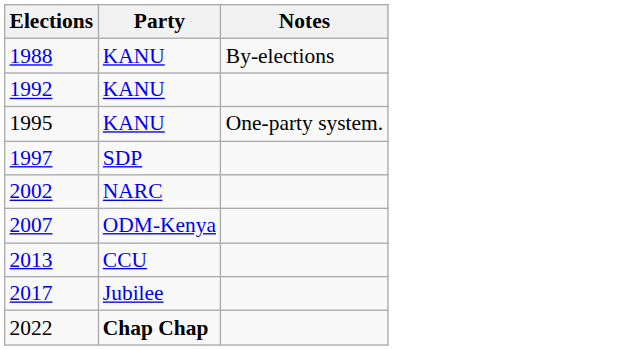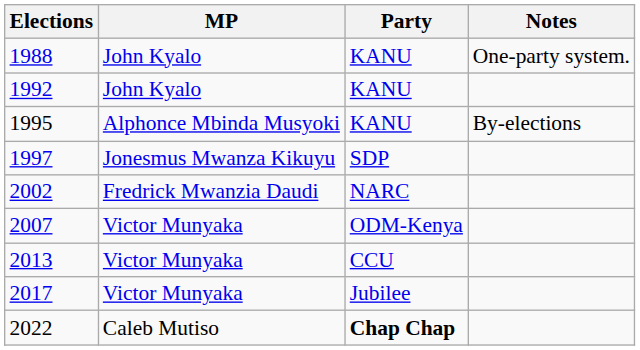+ column: MP | John Kyalo | John Kyalo | Alphonce Mbinda Musyoki | Jonesmus Mwanza Kikuyu | Fredrick Mwanzia Daudi | Victor Munyaka | Victor Munyaka | Victor Munyaka | Caleb Mutiso
1988 | Notes: By-elections -> One-party system.
1995 | Notes: One-party system. -> By-elections
